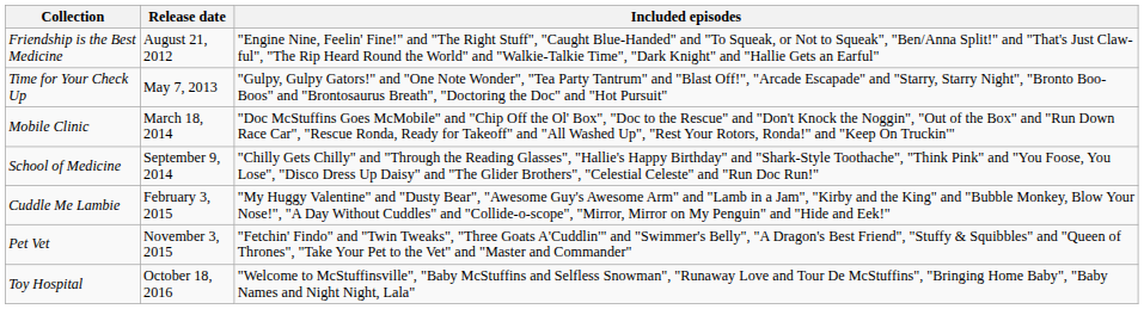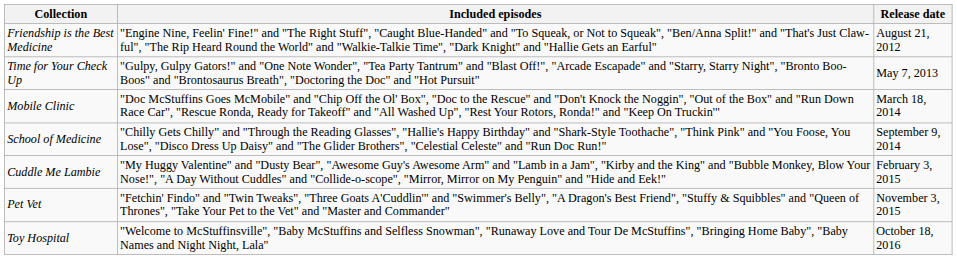columns swapped: Included episodes <-> Release date
